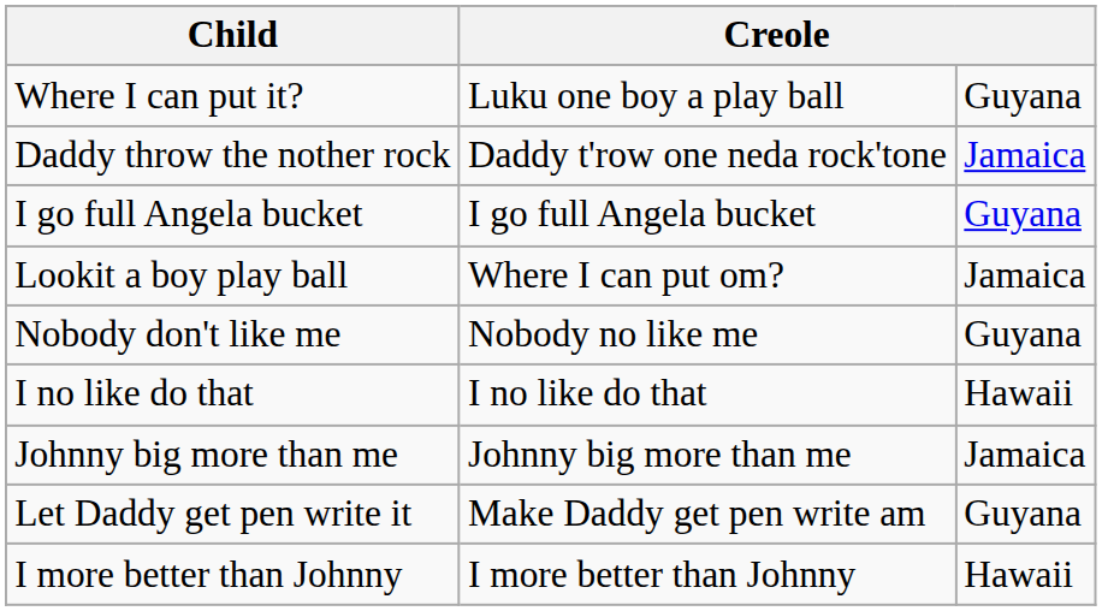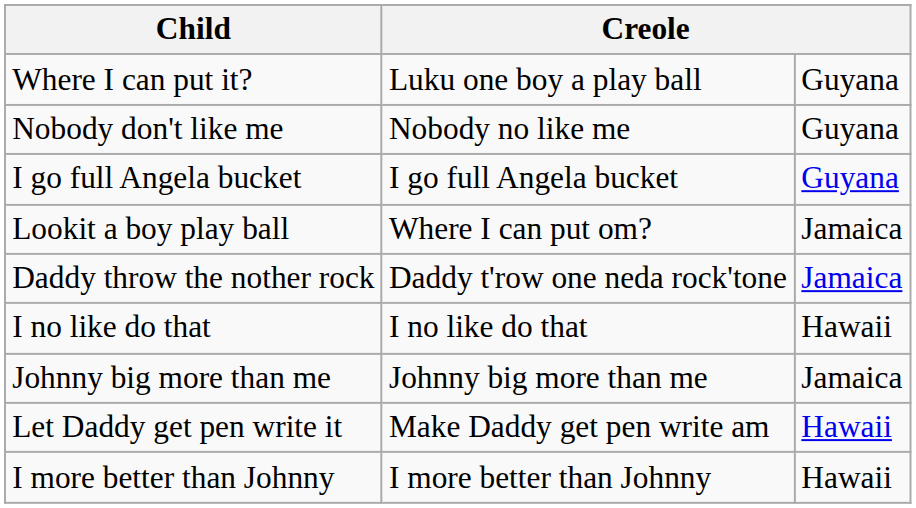rows swapped: Daddy throw the nother rock <-> Nobody don't like me
Let Daddy get pen write it | column 3: Guyana -> Hawaii
